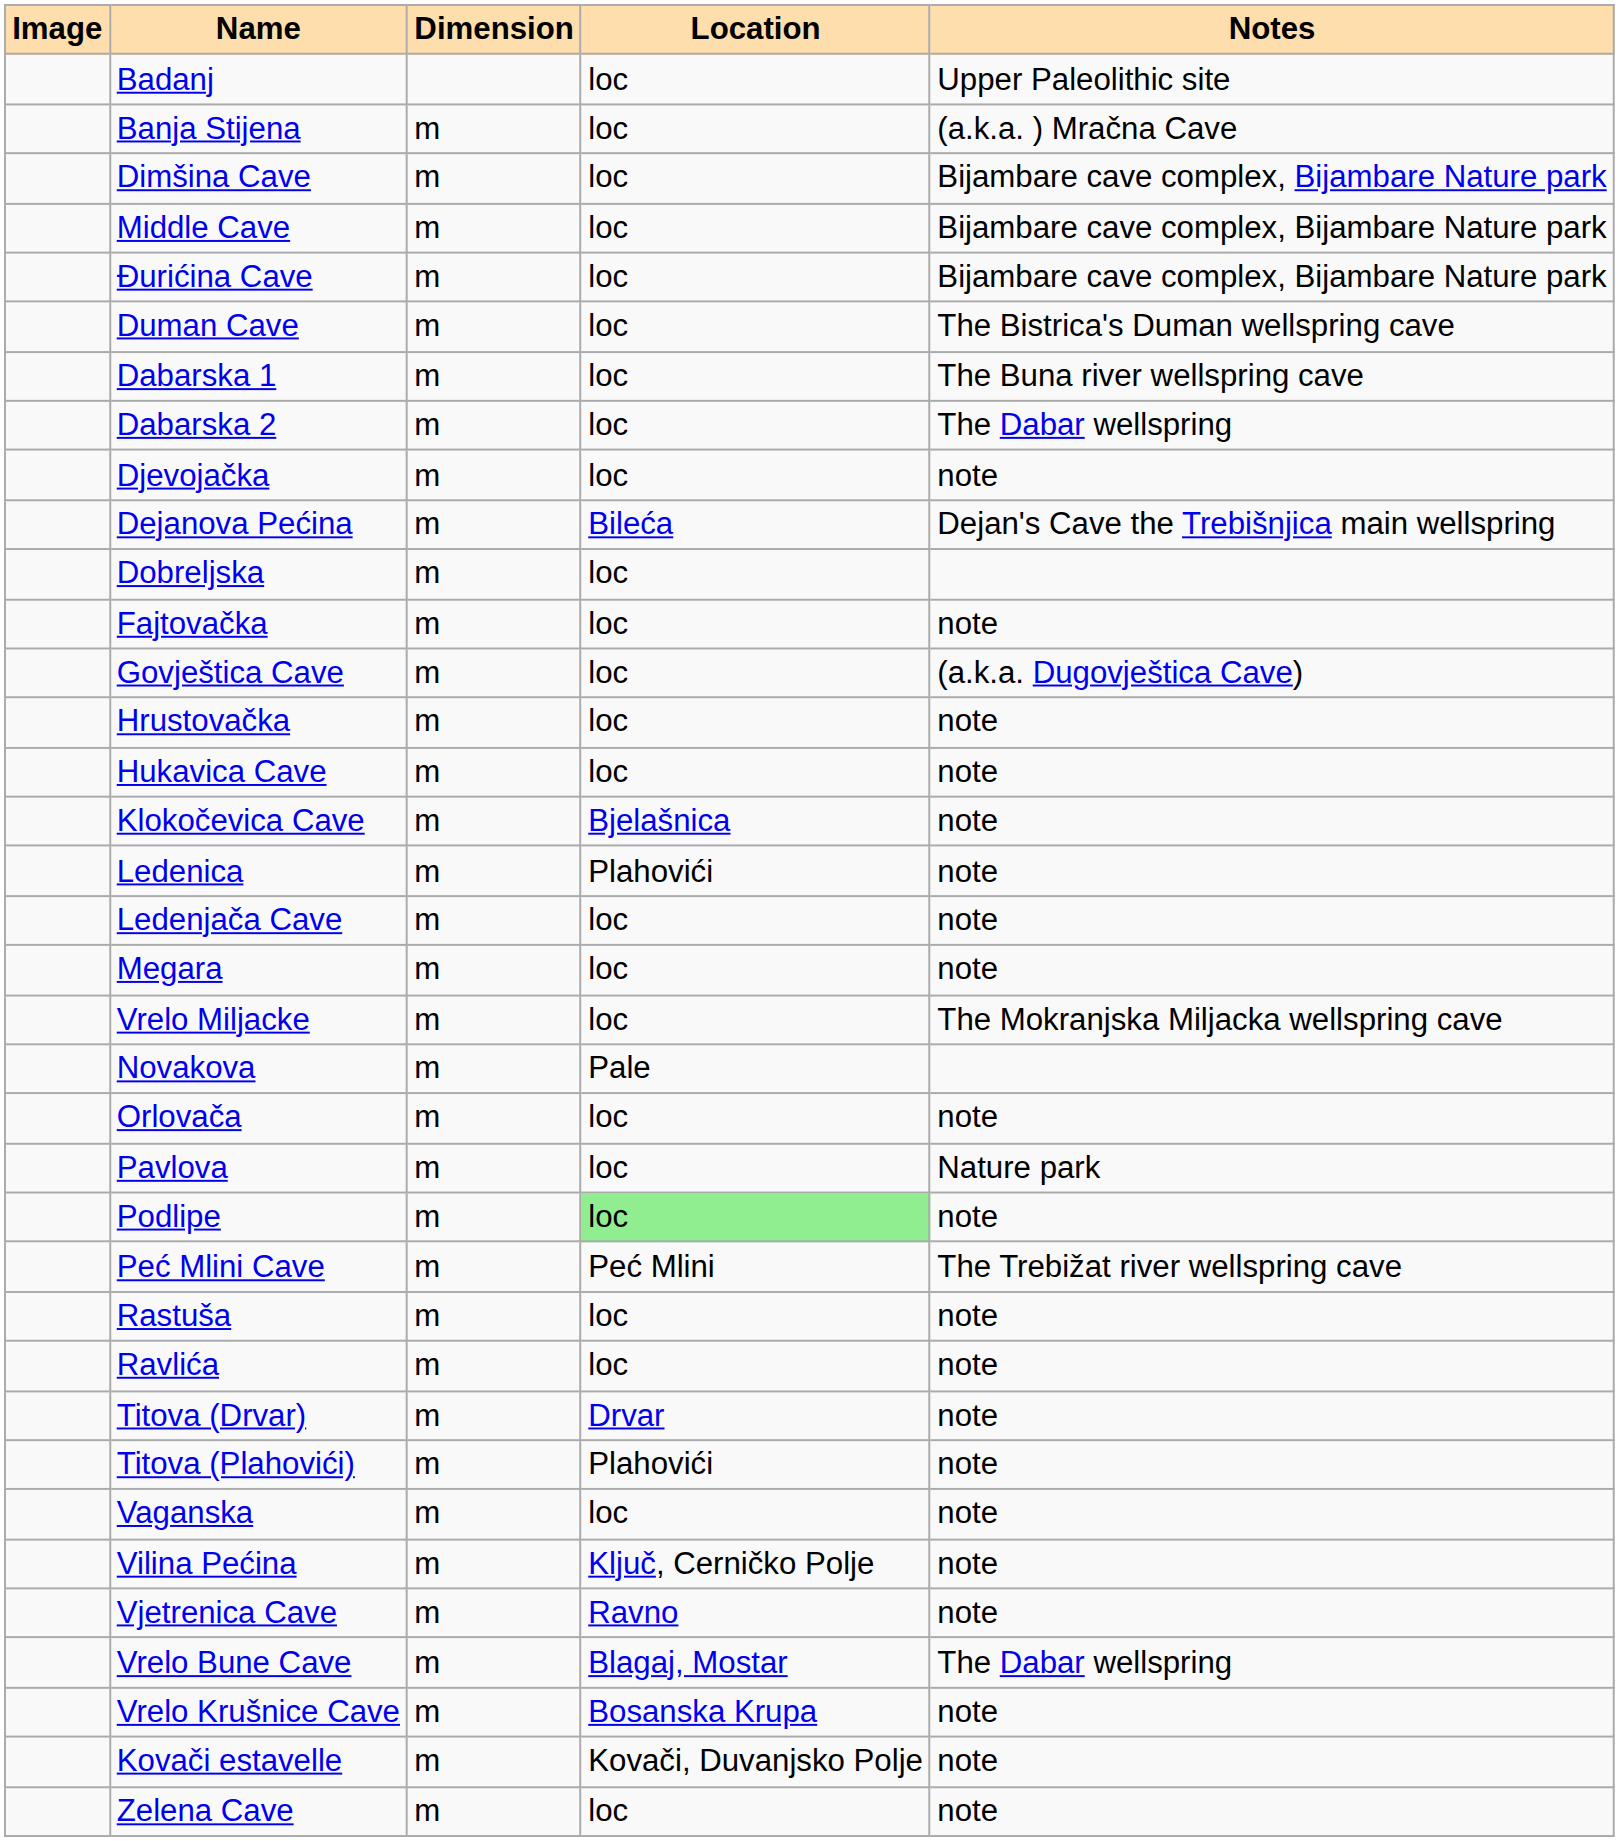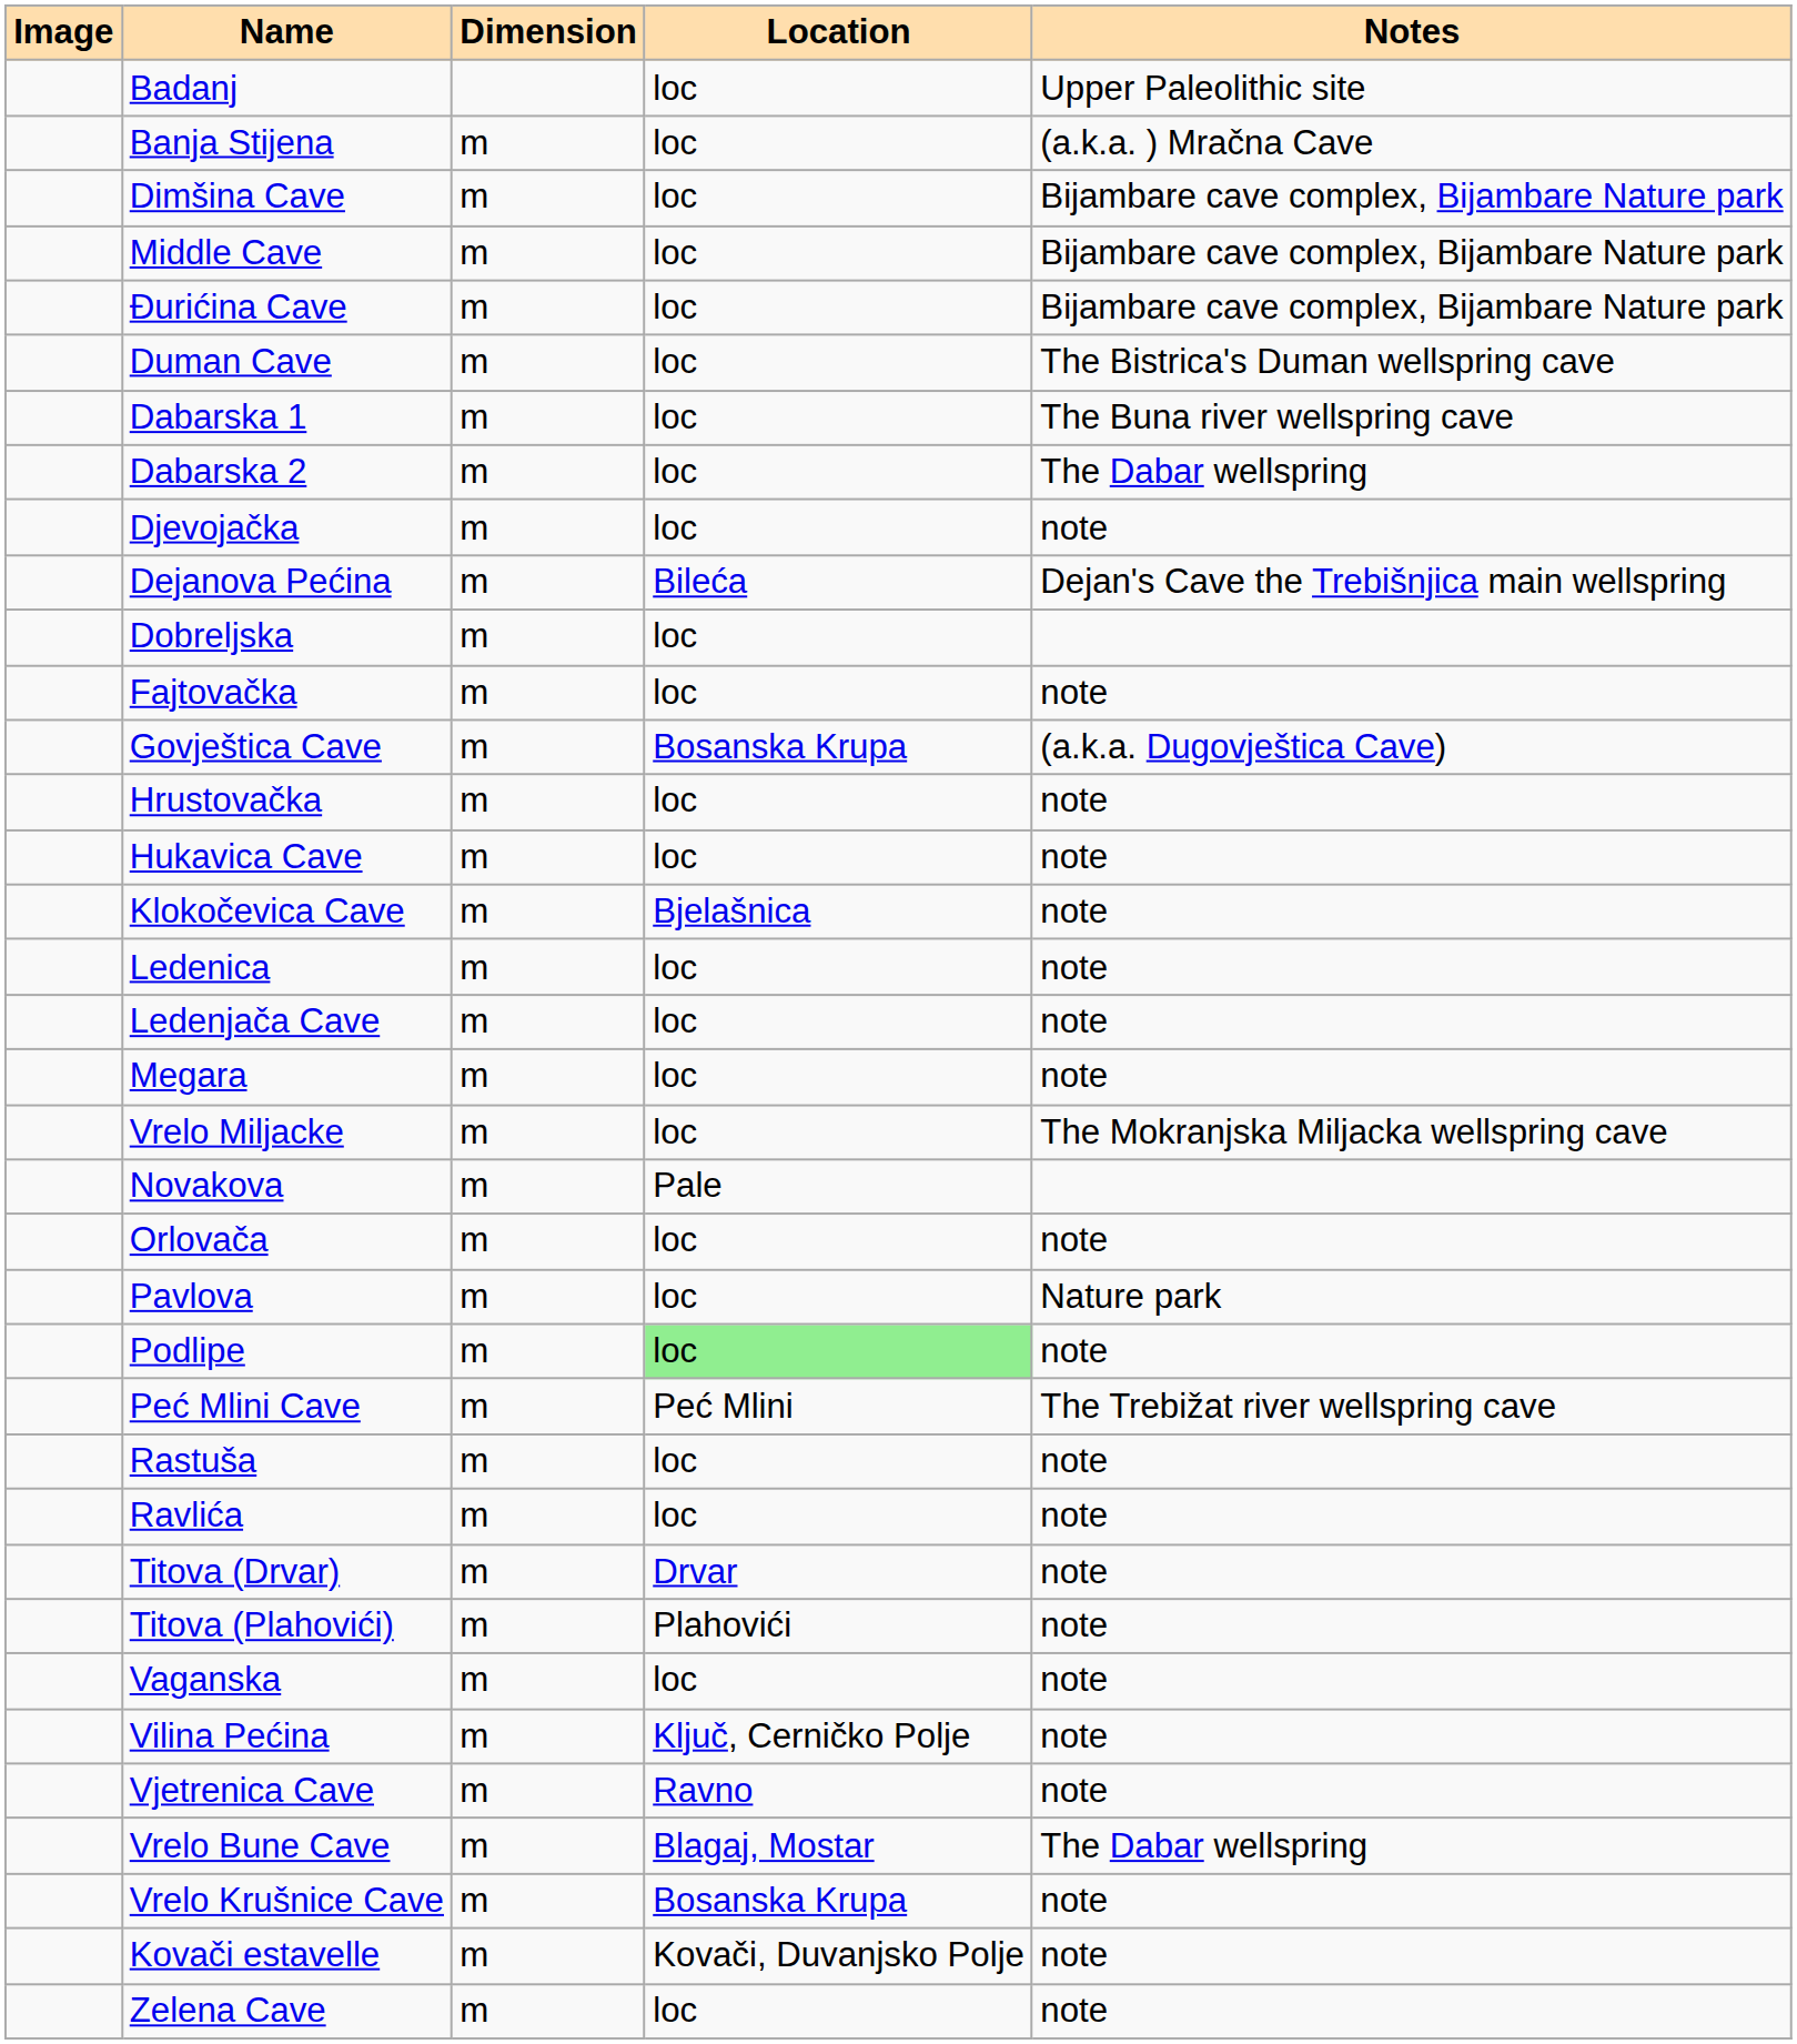Govještica Cave | Location: loc -> Bosanska Krupa
Ledenica | Location: Plahovići -> loc
